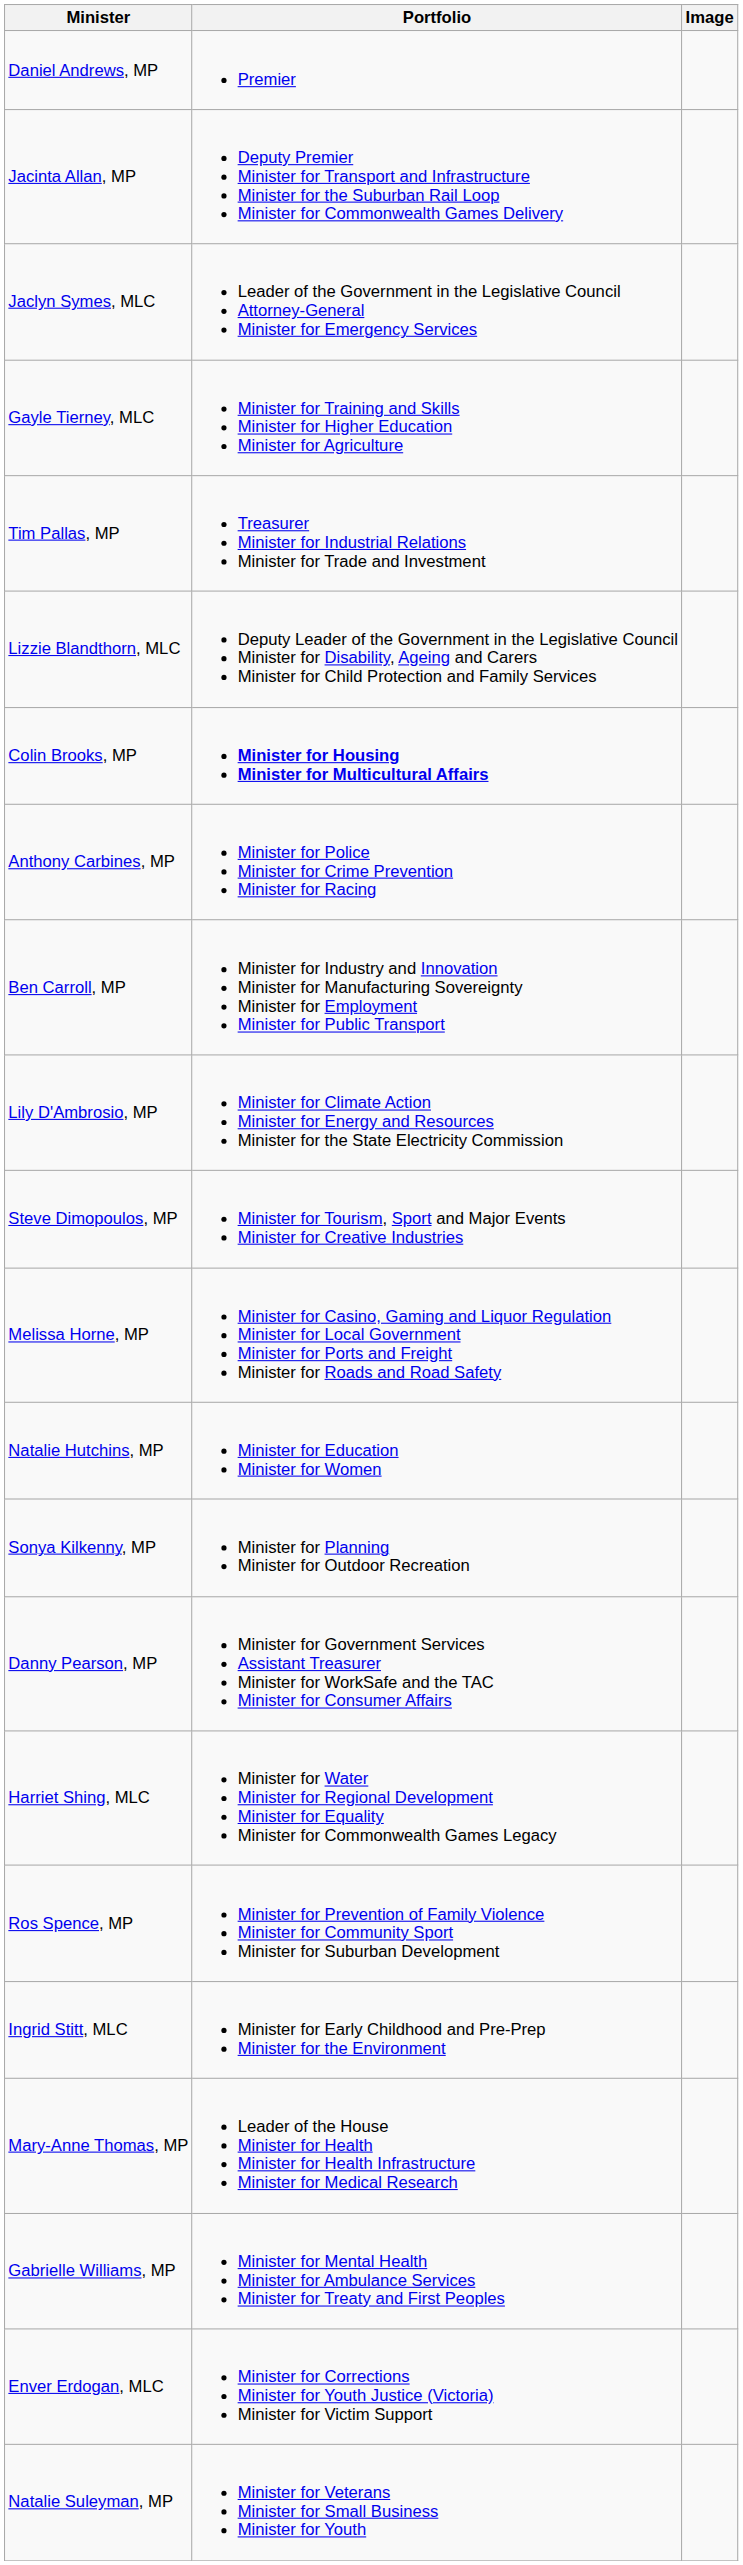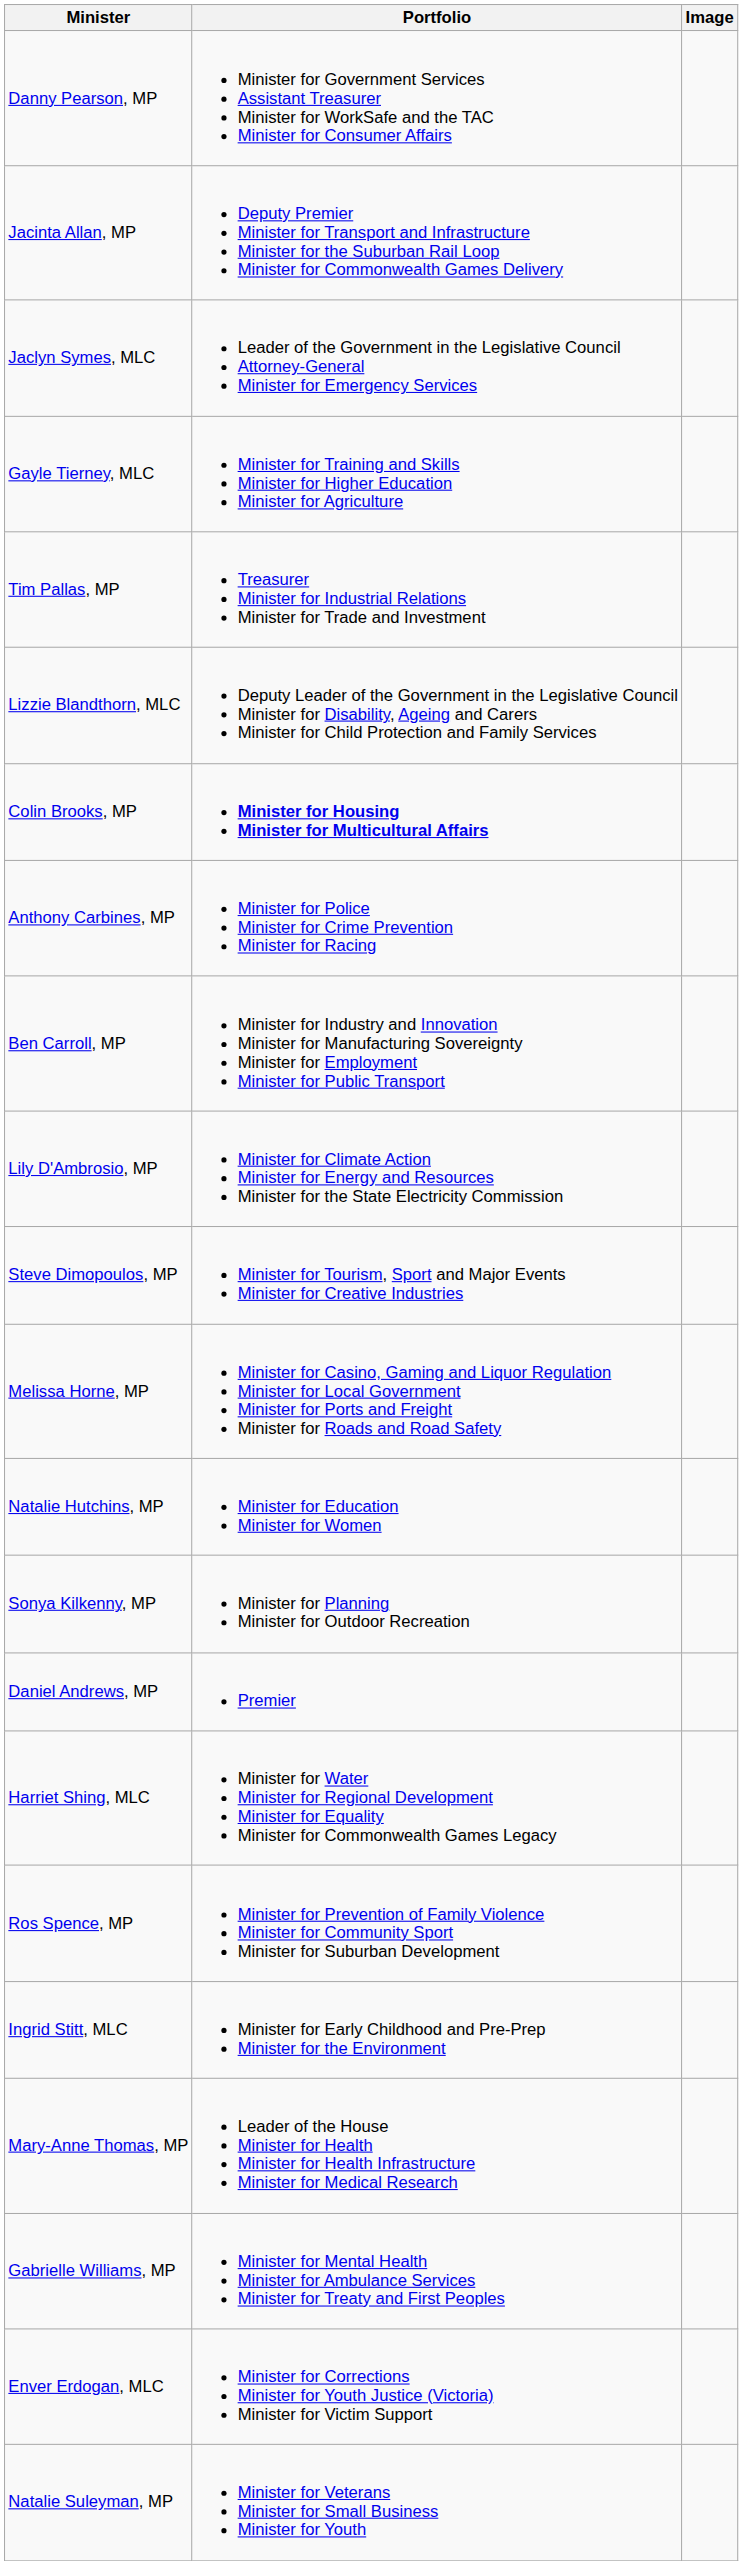rows swapped: Daniel Andrews, MP <-> Danny Pearson, MP
